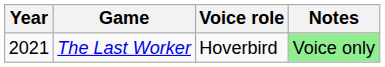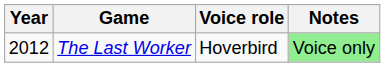The Last Worker | Year: 2021 -> 2012
